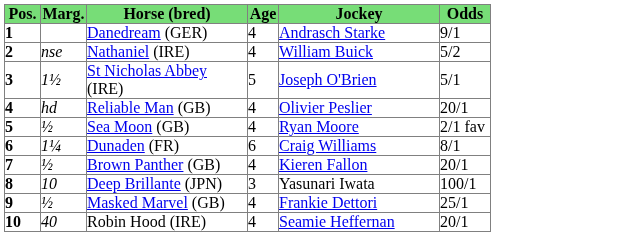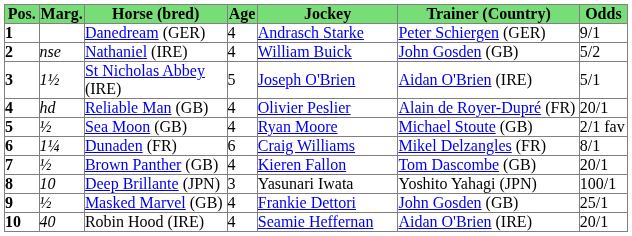+ column: Trainer (Country) | Peter Schiergen (GER) | John Gosden (GB) | Aidan O'Brien (IRE) | Alain de Royer-Dupré (FR) | Michael Stoute (GB) | Mikel Delzangles (FR) | Tom Dascombe (GB) | Yoshito Yahagi (JPN) | John Gosden (GB) | Aidan O'Brien (IRE)
